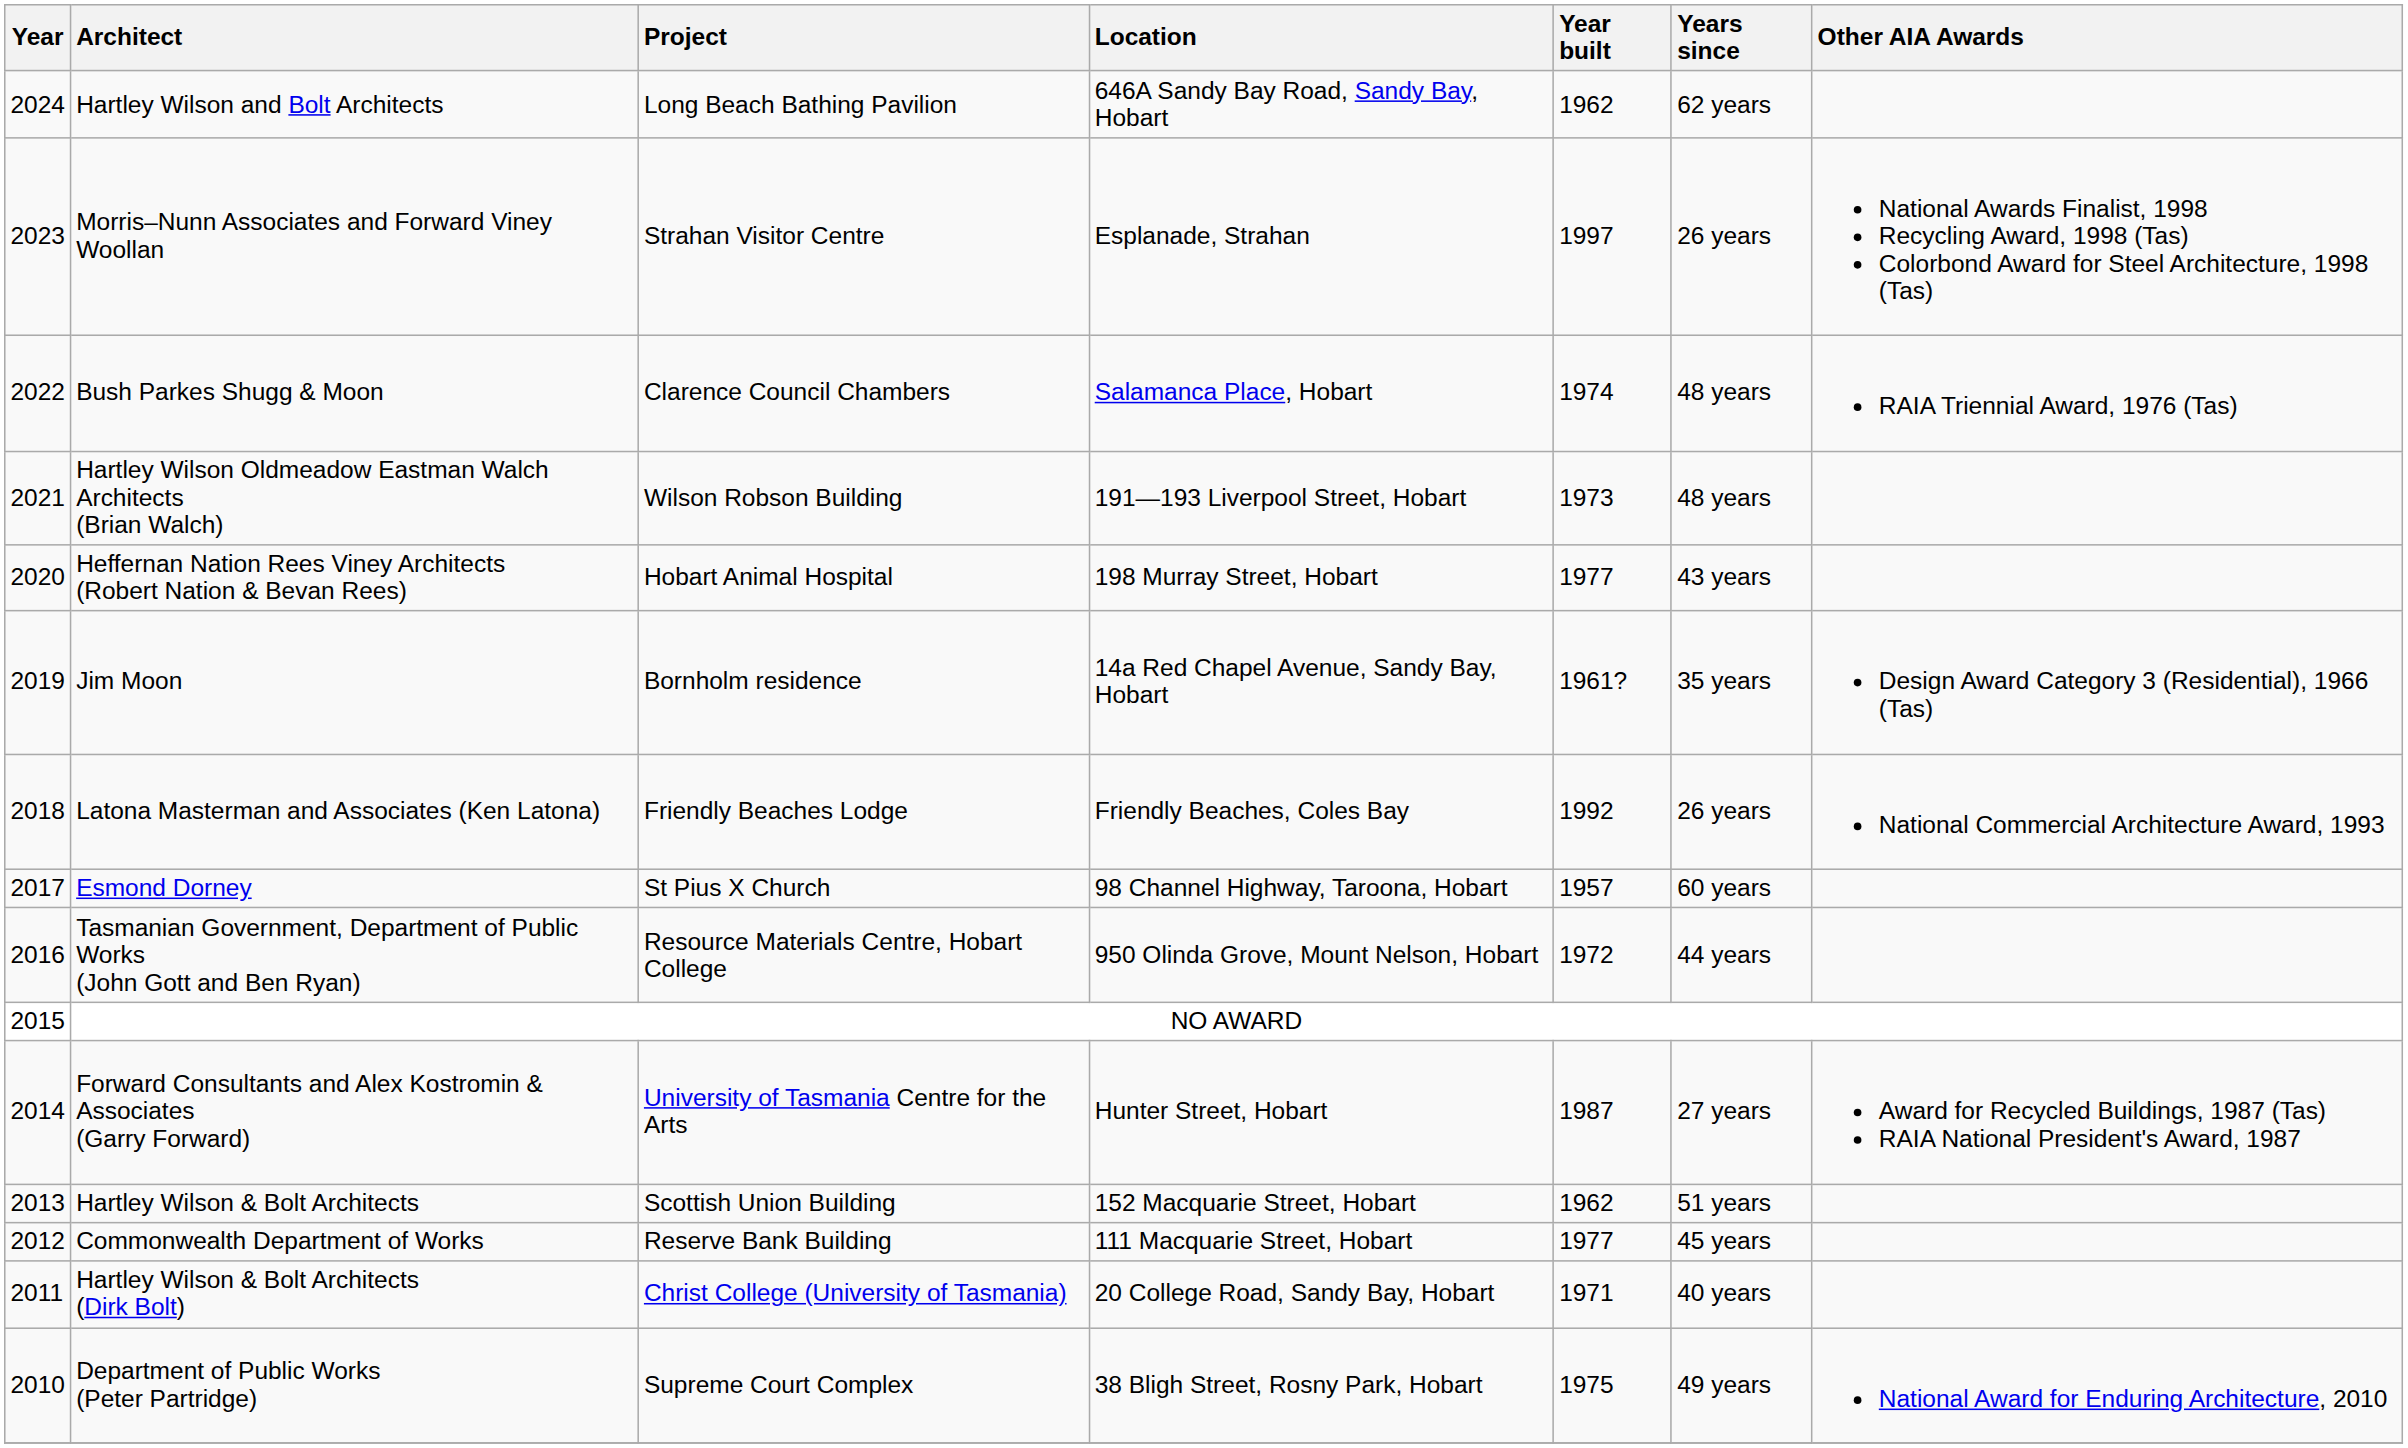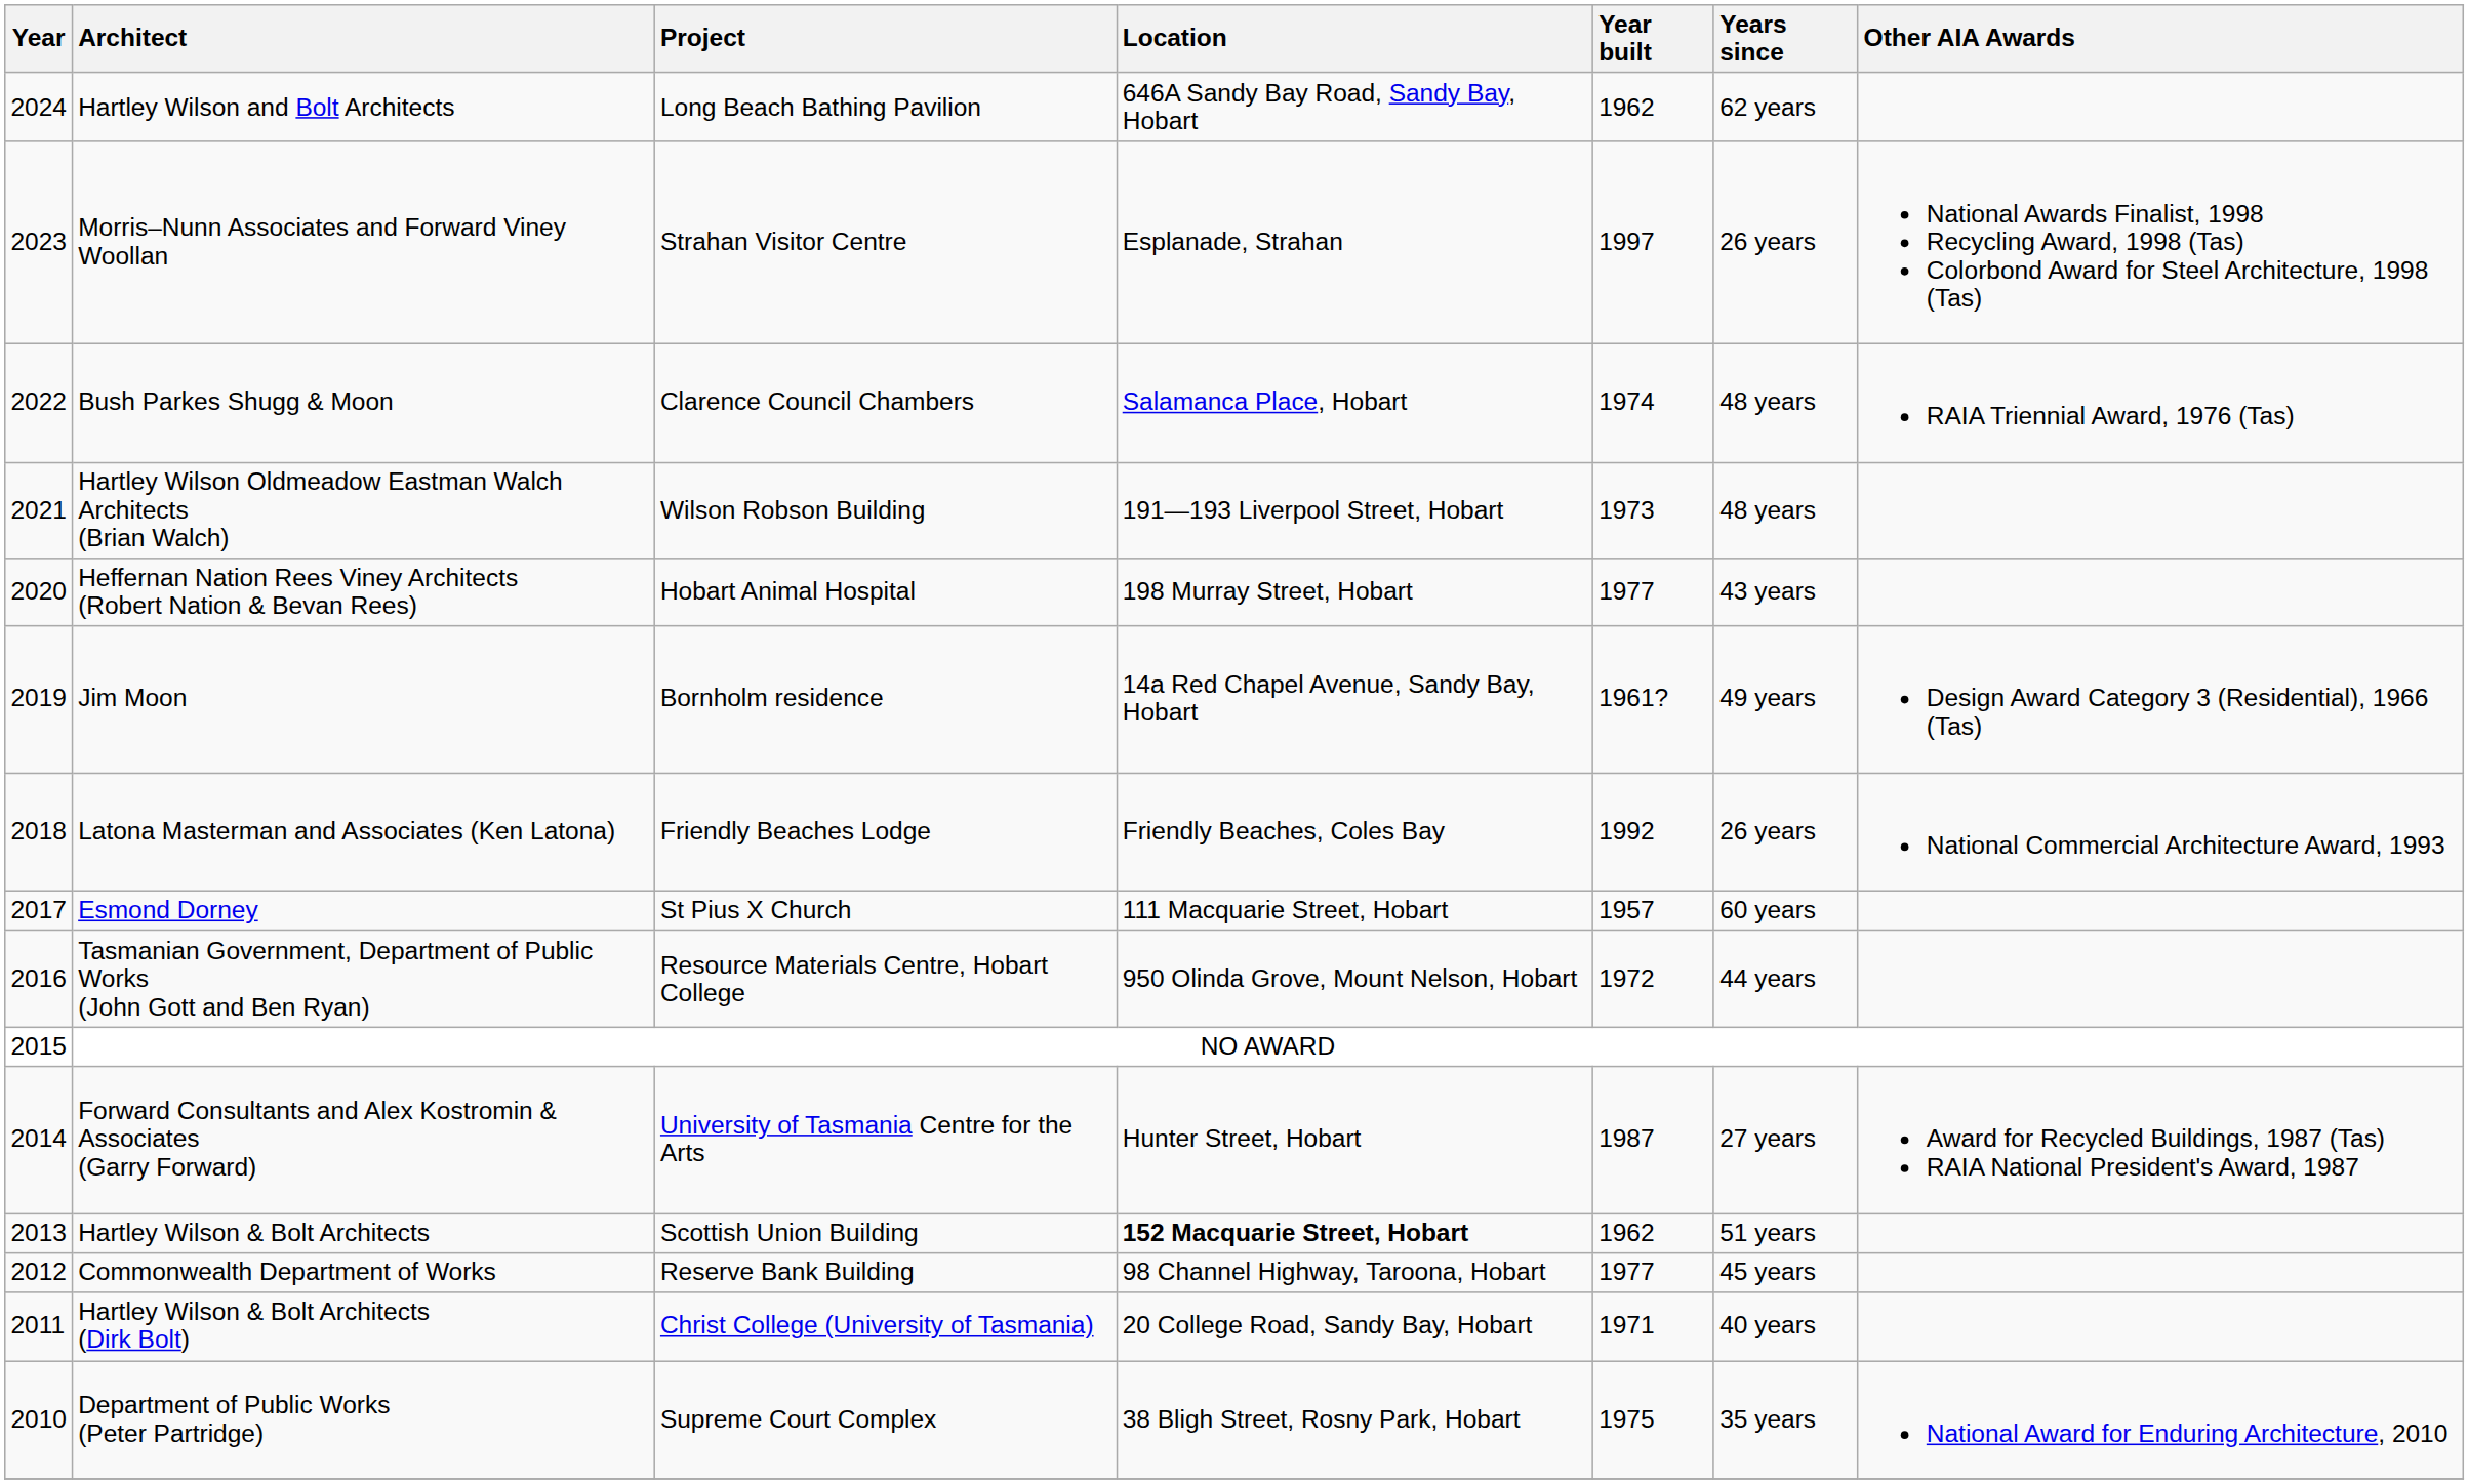Jim Moon | Years since: 35 years -> 49 years
Esmond Dorney | Location: 98 Channel Highway, Taroona, Hobart -> 111 Macquarie Street, Hobart
Hartley Wilson & Bolt Architects | Location: normal -> bold
Commonwealth Department of Works | Location: 111 Macquarie Street, Hobart -> 98 Channel Highway, Taroona, Hobart
Department of Public Works (Peter Partridge) | Years since: 49 years -> 35 years
